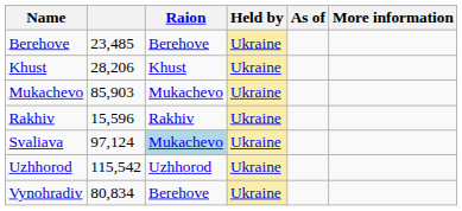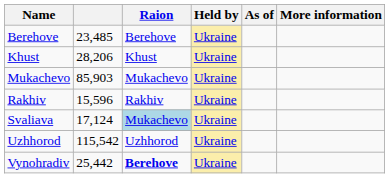Svaliava | column 2: 97,124 -> 17,124
Vynohradiv | column 2: 80,834 -> 25,442
Vynohradiv | Raion: normal -> bold
